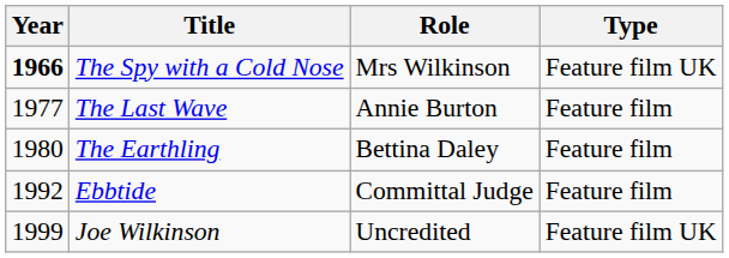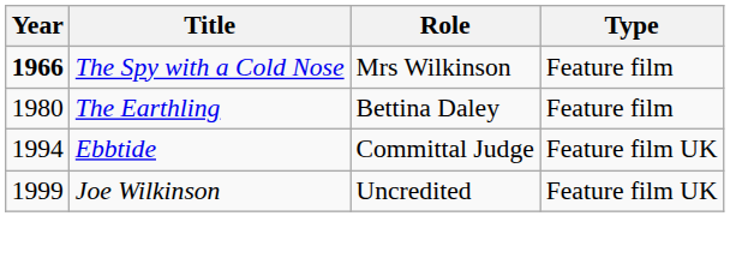The Spy with a Cold Nose | Type: Feature film UK -> Feature film
- row: 1977 | The Last Wave | Annie Burton | Feature film
Ebbtide | Year: 1992 -> 1994
Ebbtide | Type: Feature film -> Feature film UK
